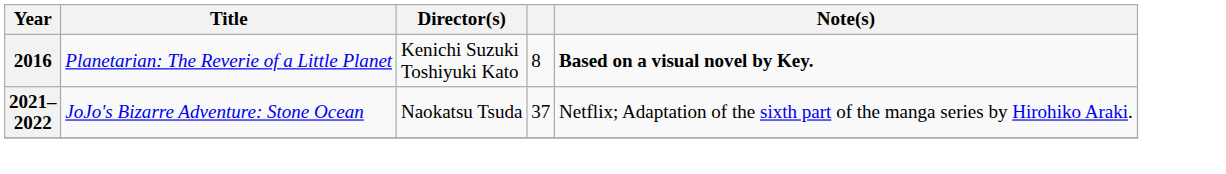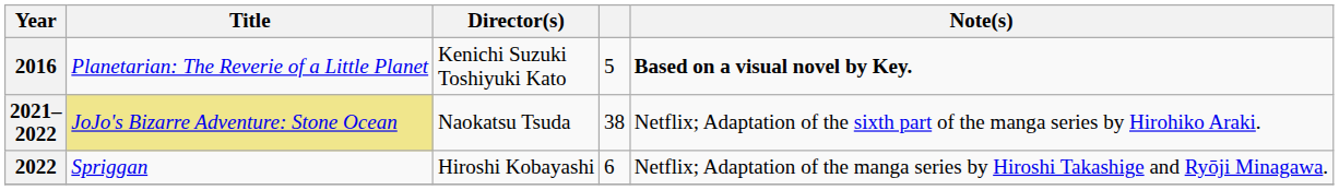2016 | column 4: 8 -> 5
2021–2022 | Title: no background -> khaki background
2021–2022 | column 4: 37 -> 38
+ row: 2022 | Spriggan | Hiroshi Kobayashi | 6 | Netflix; Adaptation of the manga series by Hiroshi Takashige and Ryōji Minagawa.
